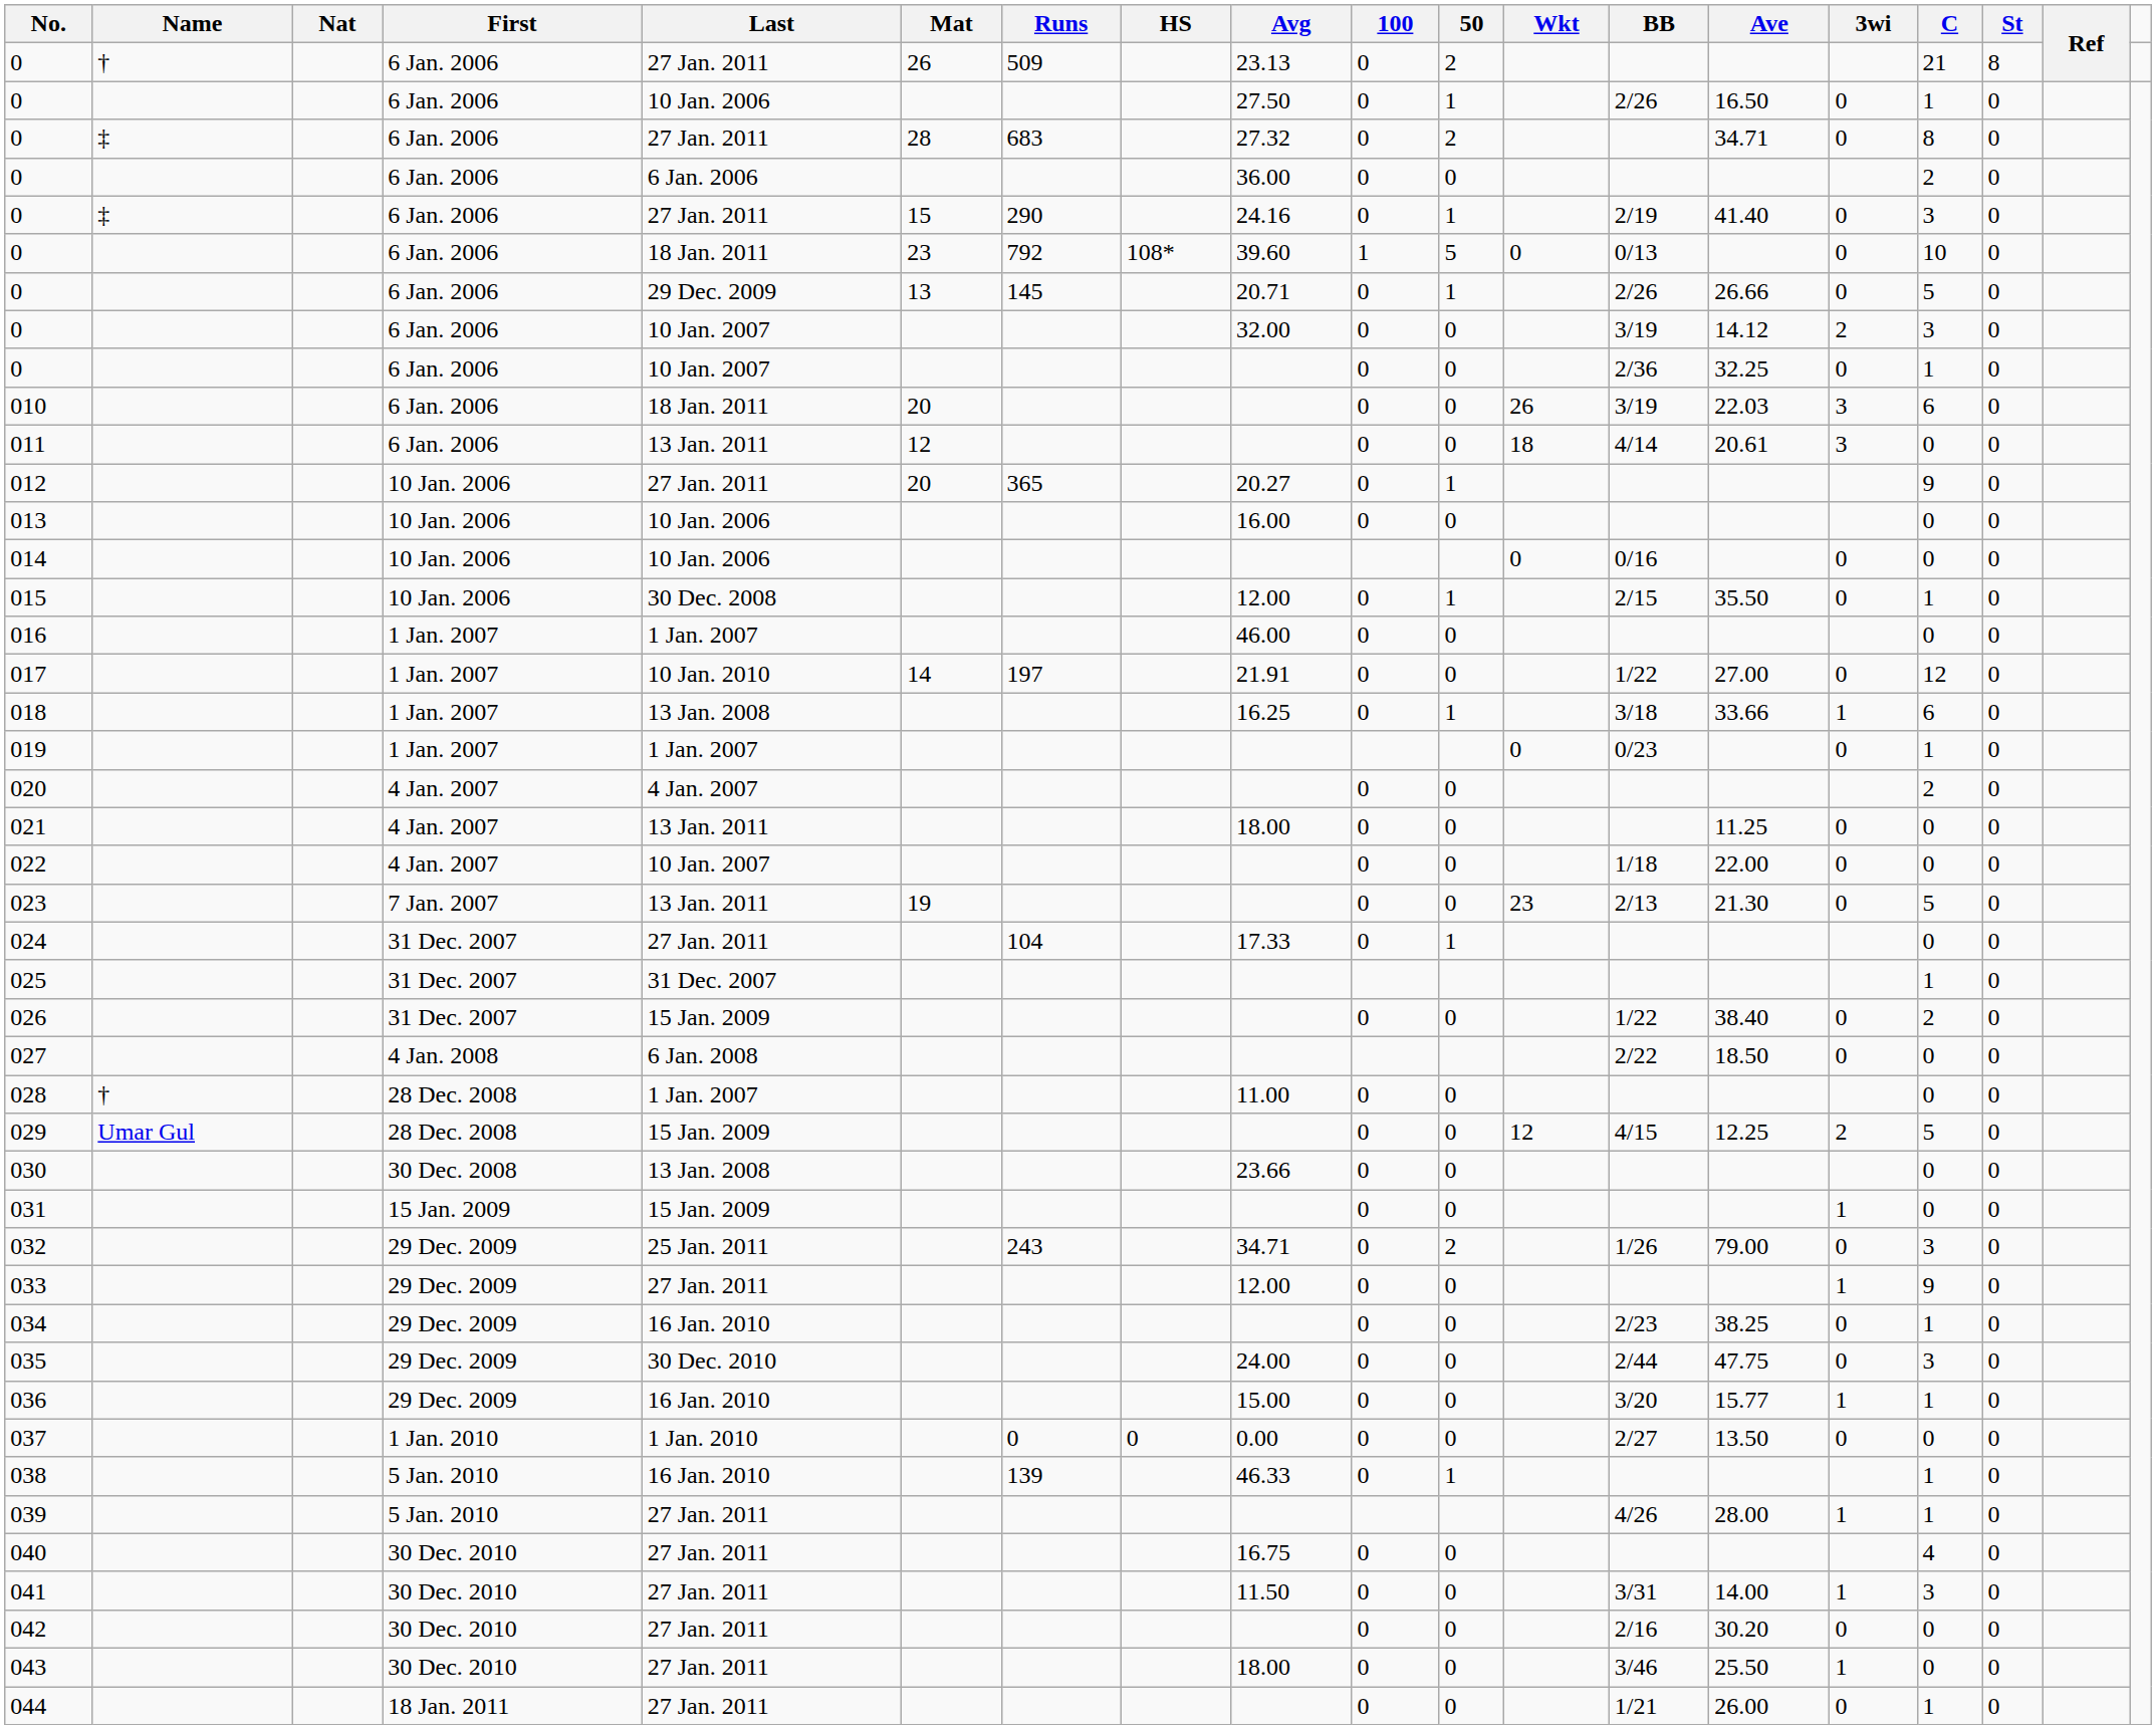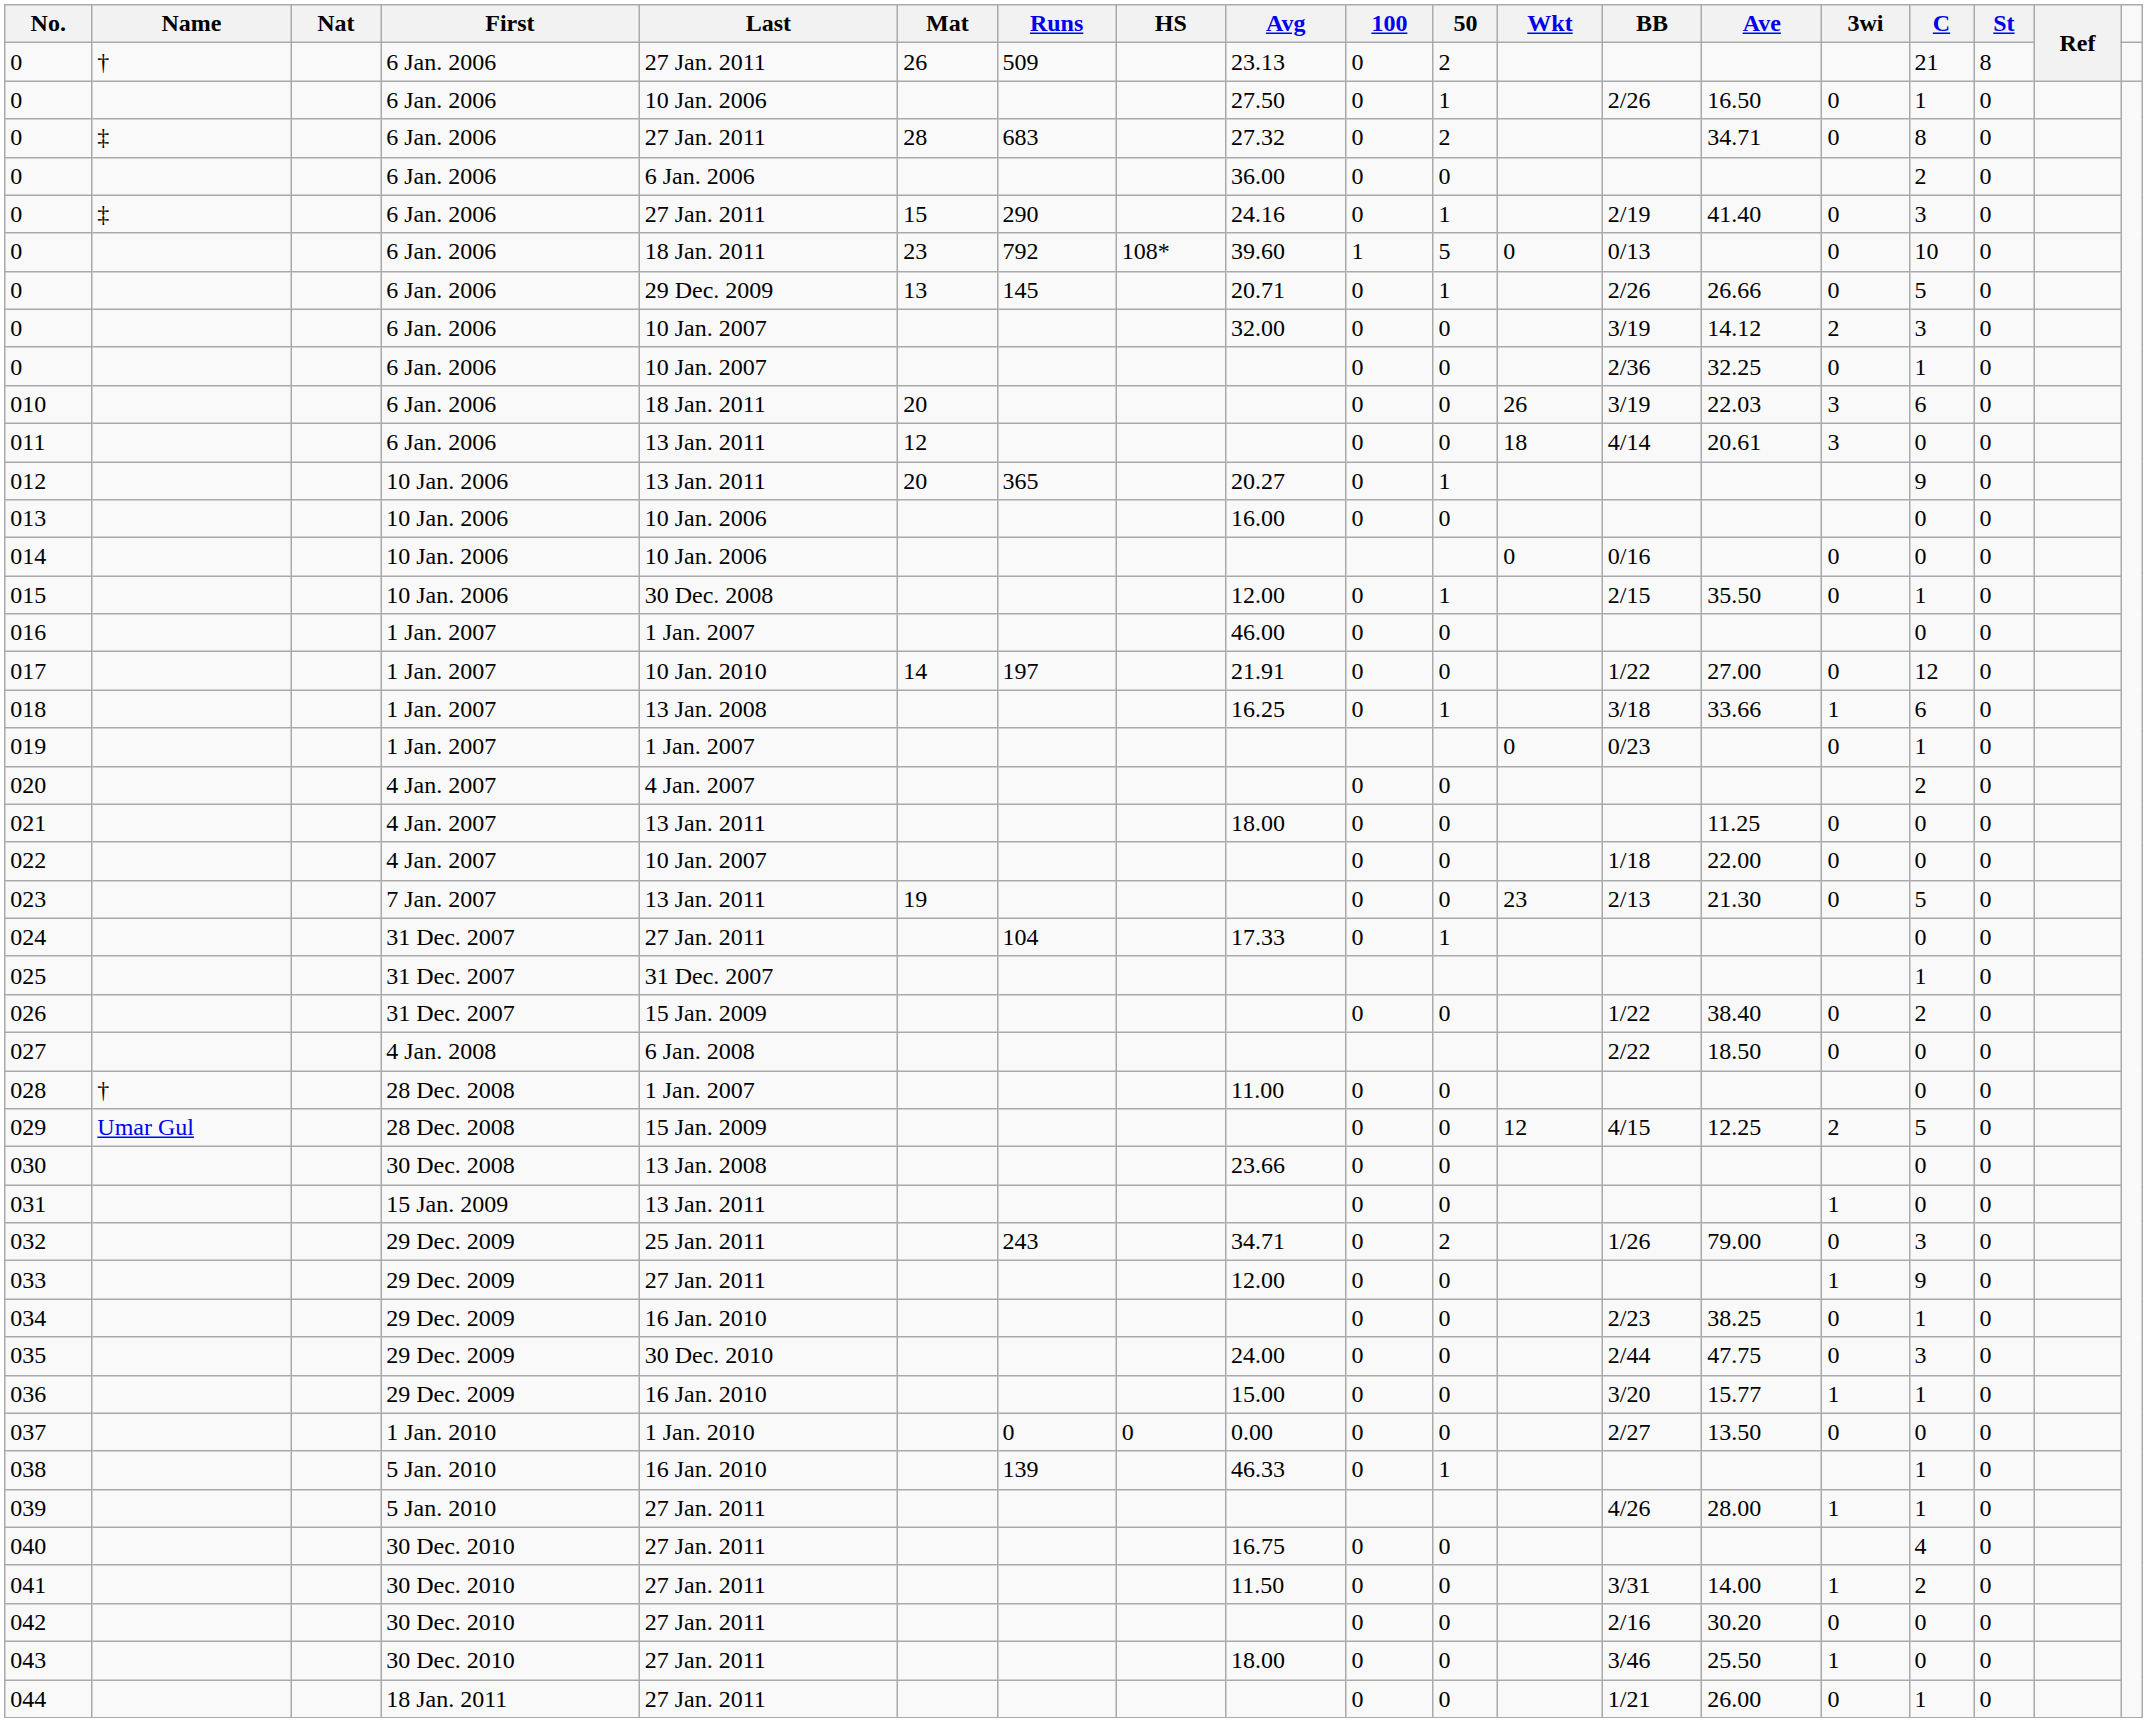012 | Last: 27 Jan. 2011 -> 13 Jan. 2011
031 | Last: 15 Jan. 2009 -> 13 Jan. 2011
041 | C: 3 -> 2
